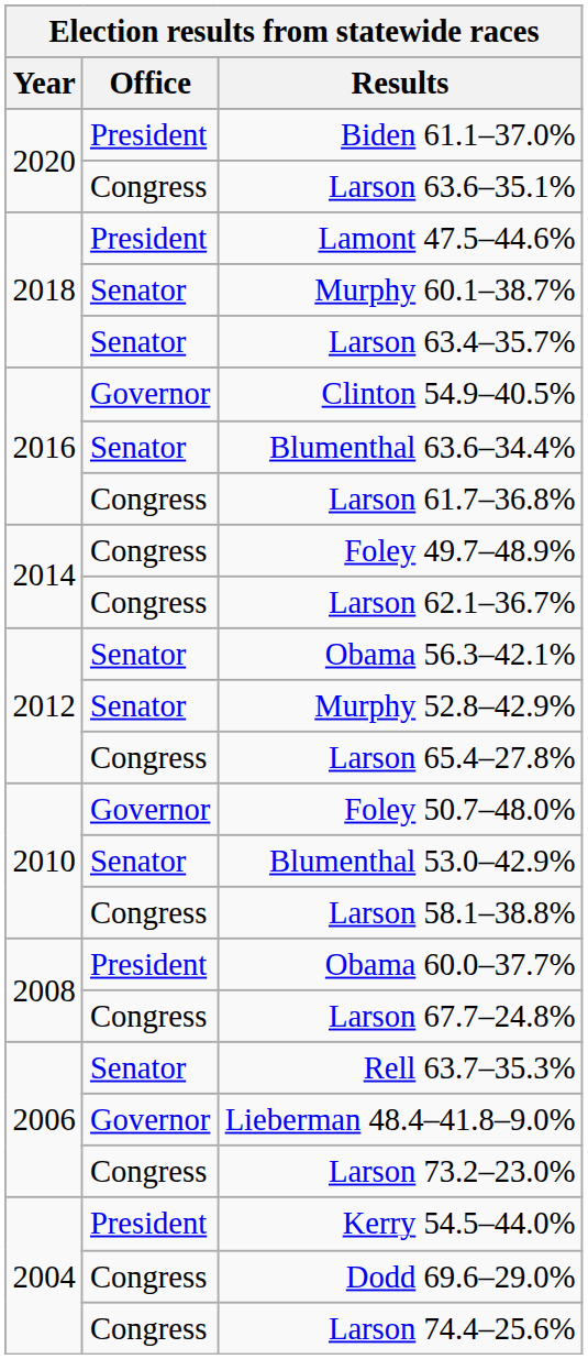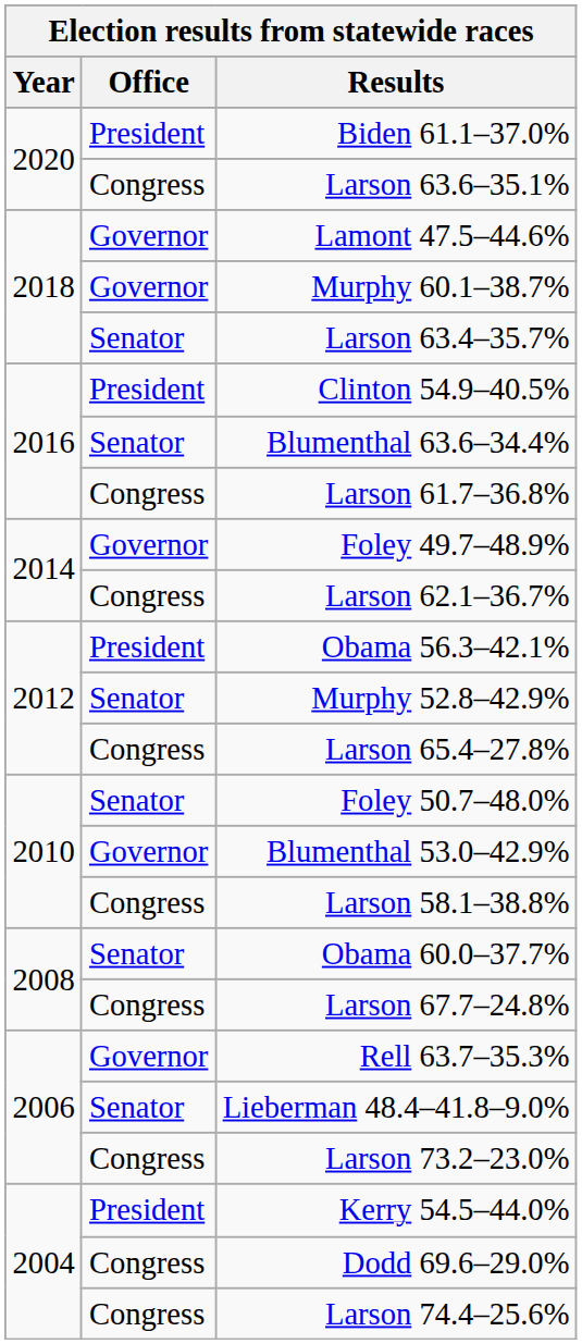Lamont 47.5–44.6% | Office: President -> Governor
Murphy 60.1–38.7% | Office: Senator -> Governor
Clinton 54.9–40.5% | Office: Governor -> President
Foley 49.7–48.9% | Office: Congress -> Governor
Obama 56.3–42.1% | Office: Senator -> President
Foley 50.7–48.0% | Office: Governor -> Senator
Blumenthal 53.0–42.9% | Office: Senator -> Governor
Obama 60.0–37.7% | Office: President -> Senator
Rell 63.7–35.3% | Office: Senator -> Governor
Lieberman 48.4–41.8–9.0% | Office: Governor -> Senator
